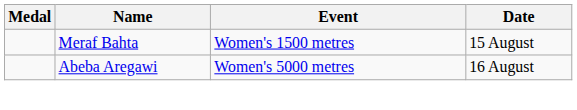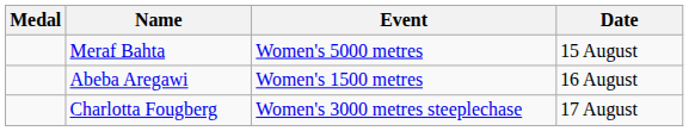Meraf Bahta | Event: Women's 1500 metres -> Women's 5000 metres
Abeba Aregawi | Event: Women's 5000 metres -> Women's 1500 metres
+ row: Charlotta Fougberg | Women's 3000 metres steeplechase | 17 August
